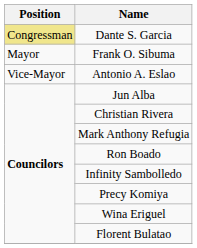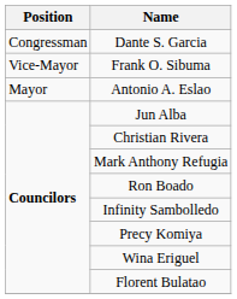Dante S. Garcia | Position: khaki background -> no background
Frank O. Sibuma | Position: Mayor -> Vice-Mayor
Antonio A. Eslao | Position: Vice-Mayor -> Mayor
